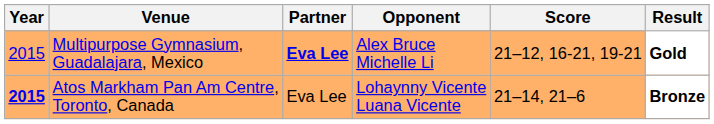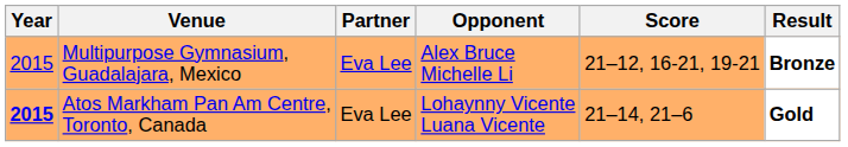Multipurpose Gymnasium, Guadalajara, Mexico | Partner: bold -> normal
Multipurpose Gymnasium, Guadalajara, Mexico | Result: Gold -> Bronze
Atos Markham Pan Am Centre, Toronto, Canada | Result: Bronze -> Gold
